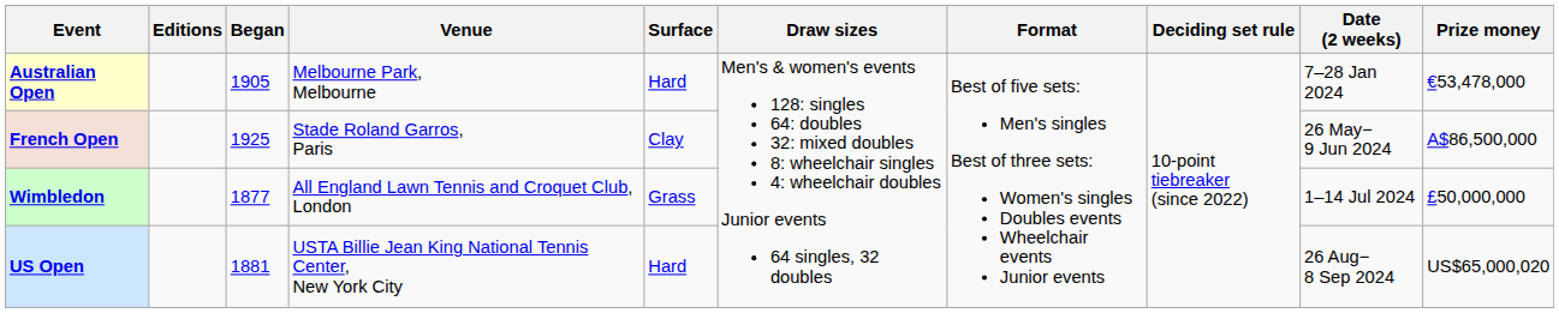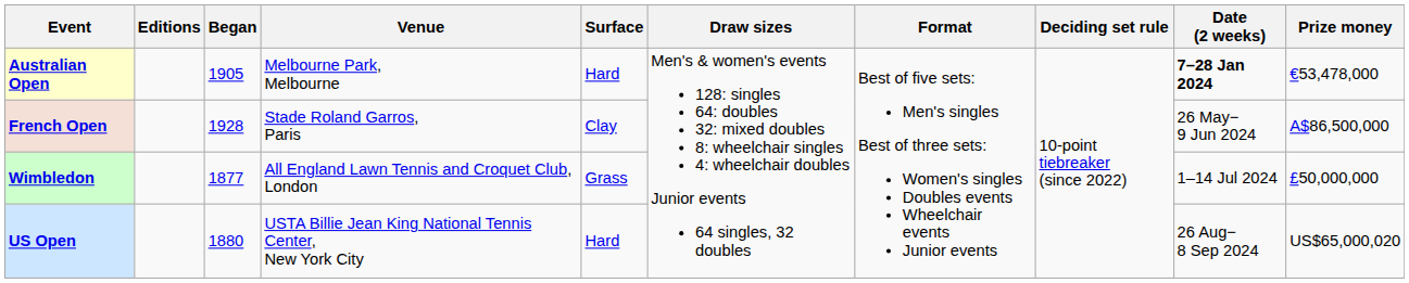Australian Open | Date (2 weeks): normal -> bold
French Open | Began: 1925 -> 1928
US Open | Began: 1881 -> 1880
